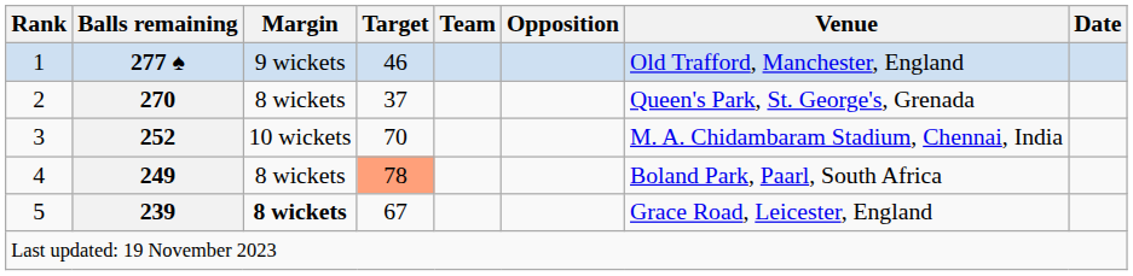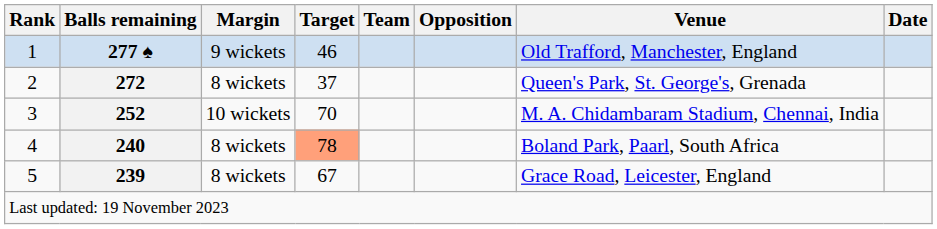2 | Balls remaining: 270 -> 272
4 | Balls remaining: 249 -> 240
5 | Margin: bold -> normal
